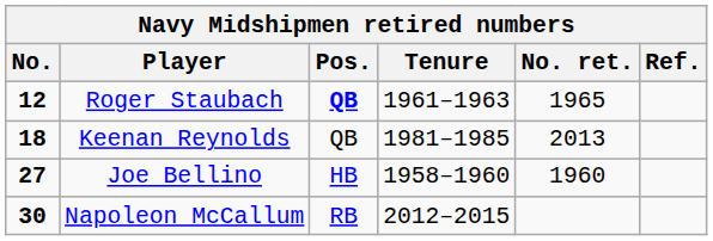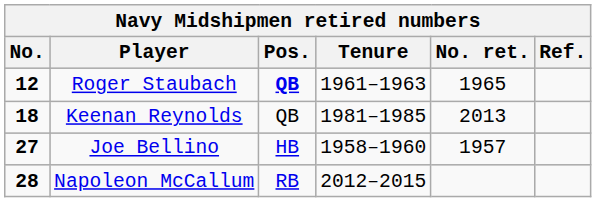Joe Bellino | No. ret.: 1960 -> 1957
Napoleon McCallum | No.: 30 -> 28
